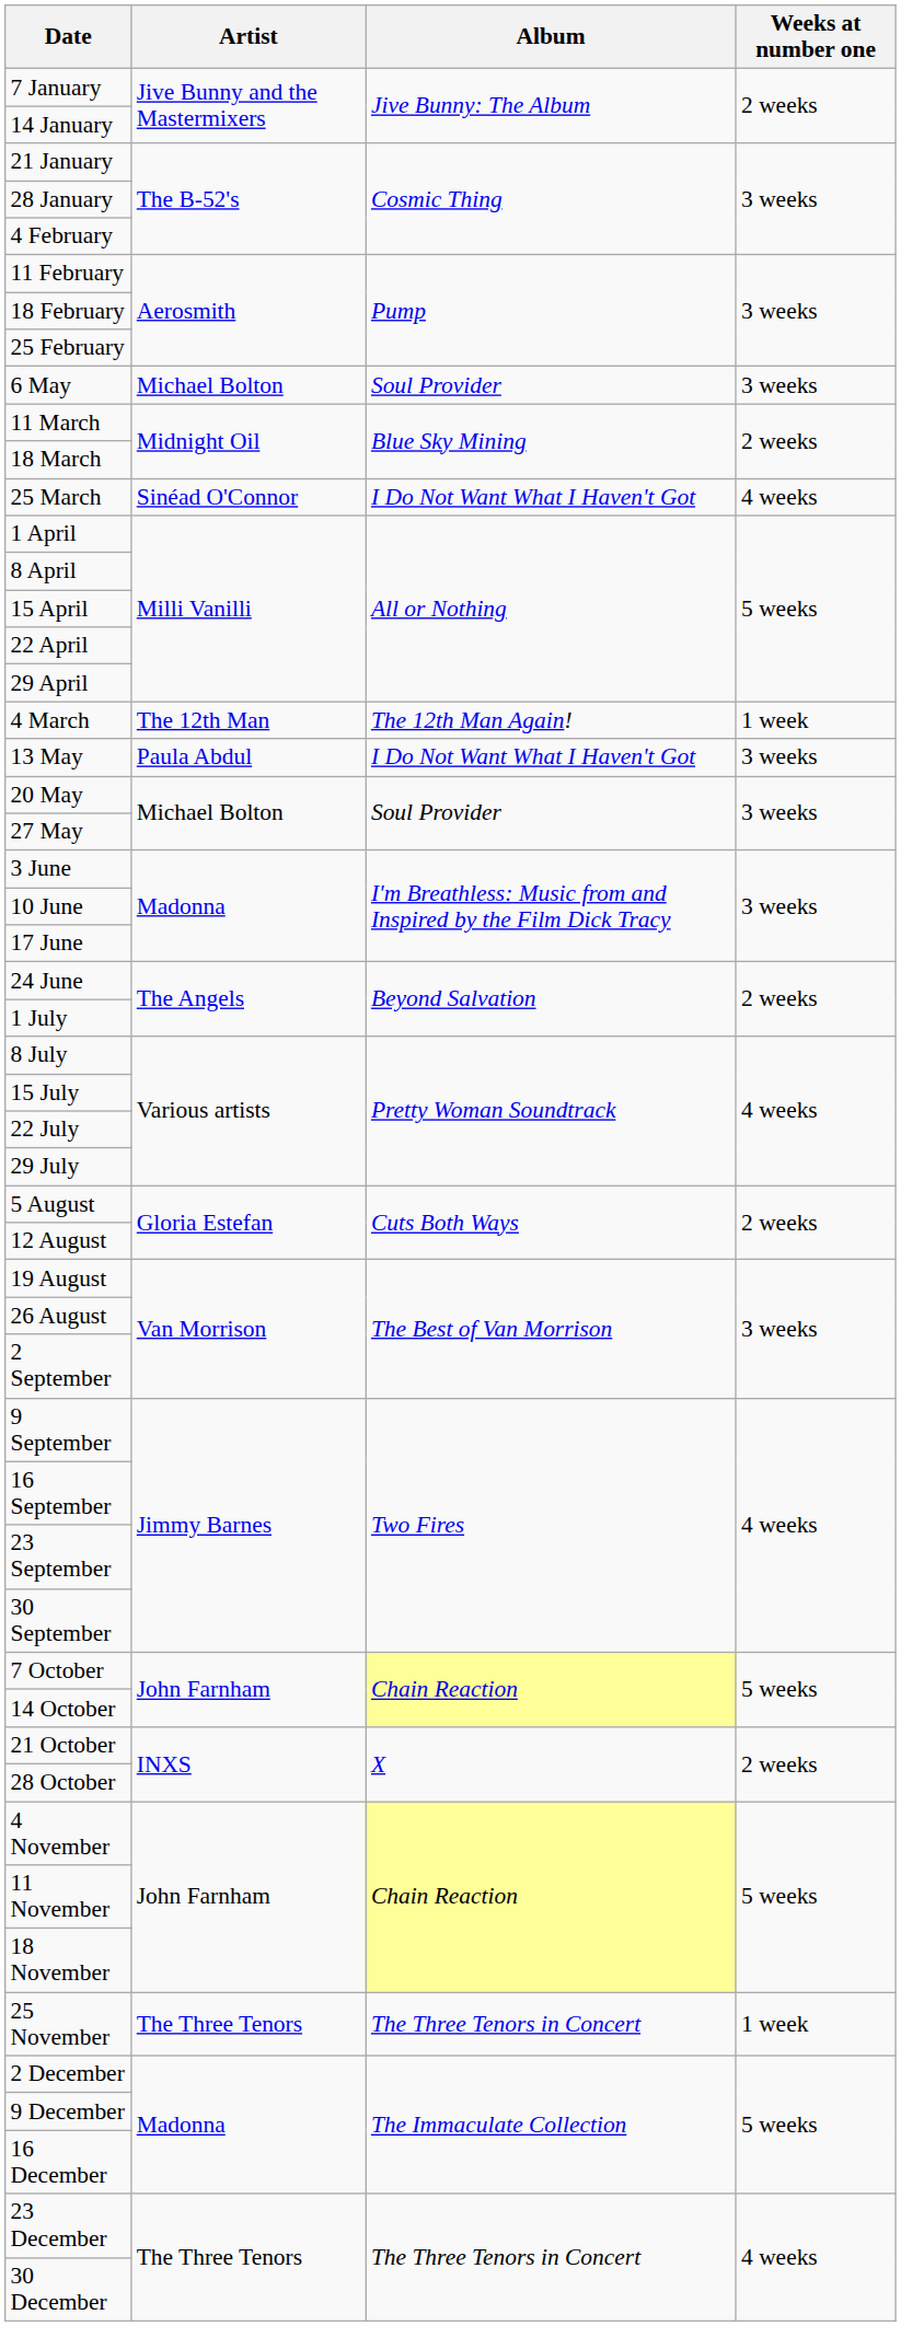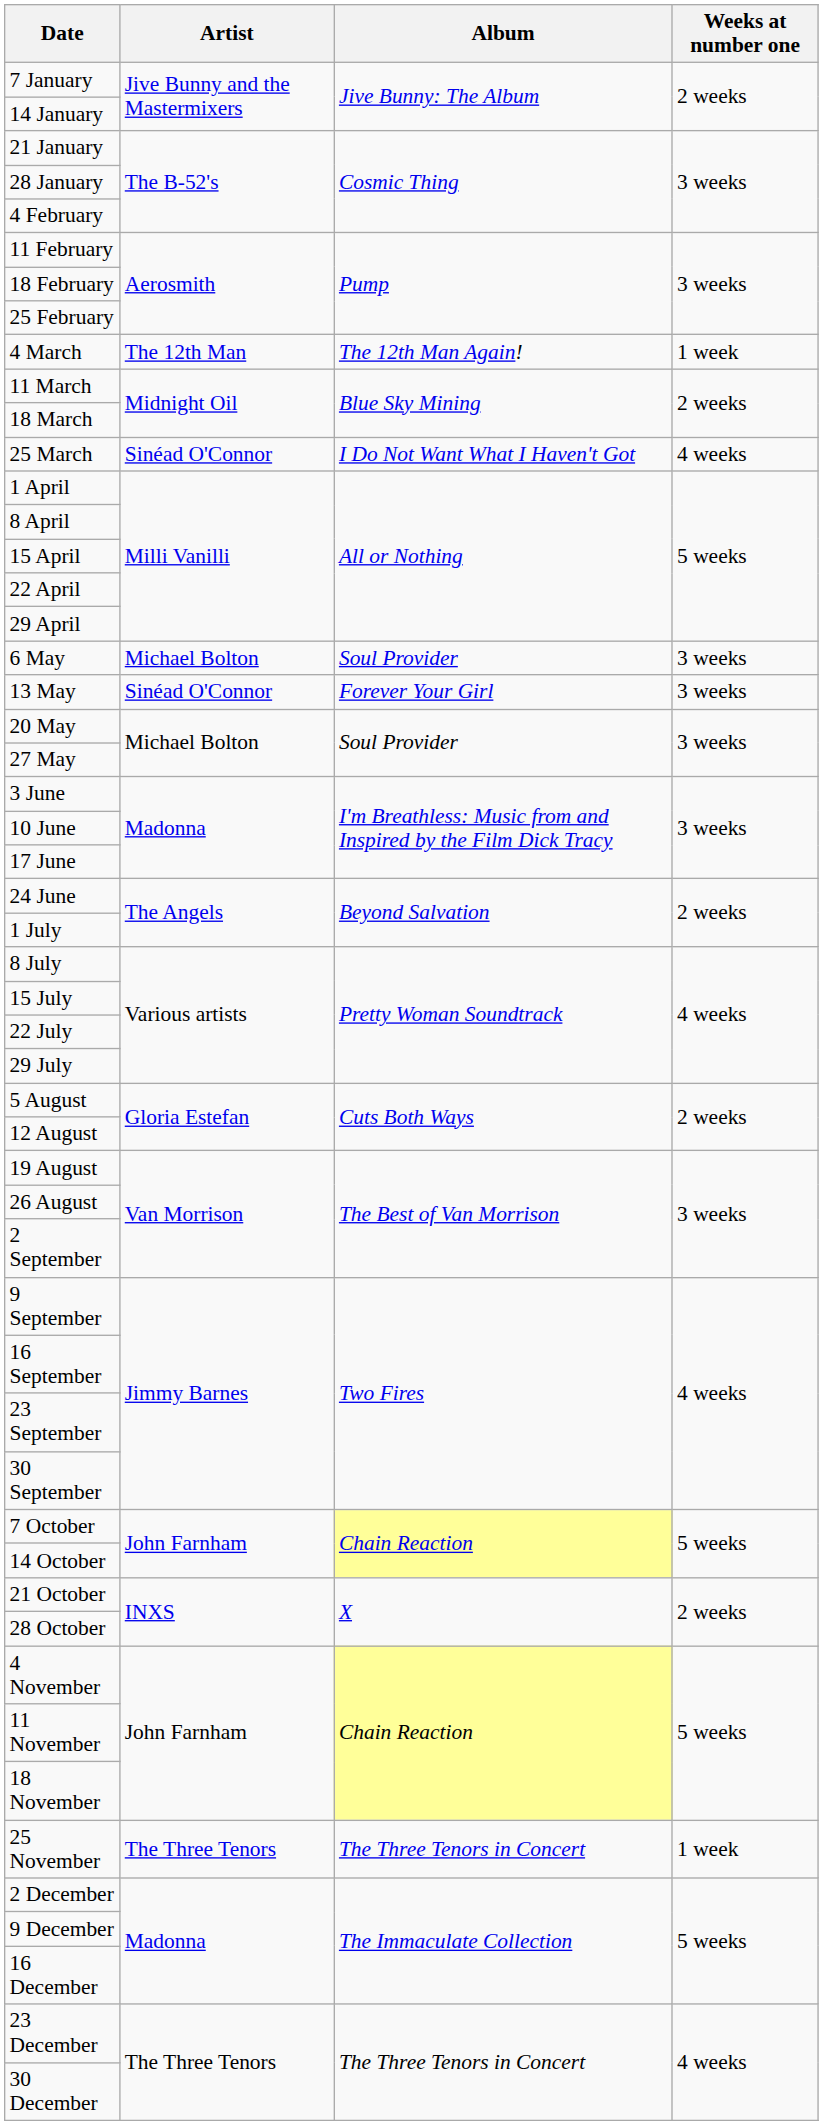rows swapped: 4 March <-> 6 May
13 May | Artist: Paula Abdul -> Sinéad O'Connor
13 May | Album: I Do Not Want What I Haven't Got -> Forever Your Girl
